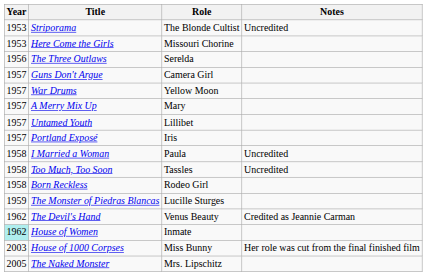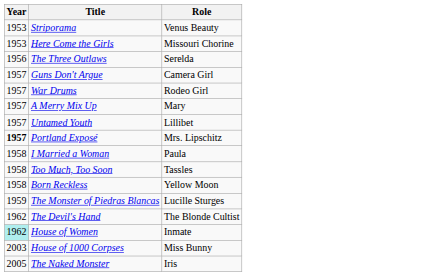- column: Notes | Uncredited | Uncredited | Uncredited | Credited as Jeannie Carman | Her role was cut from the final finished film
Striporama | Role: The Blonde Cultist -> Venus Beauty
War Drums | Role: Yellow Moon -> Rodeo Girl
Portland Exposé | Year: normal -> bold
Portland Exposé | Role: Iris -> Mrs. Lipschitz
Born Reckless | Role: Rodeo Girl -> Yellow Moon
The Devil's Hand | Role: Venus Beauty -> The Blonde Cultist
The Naked Monster | Role: Mrs. Lipschitz -> Iris
